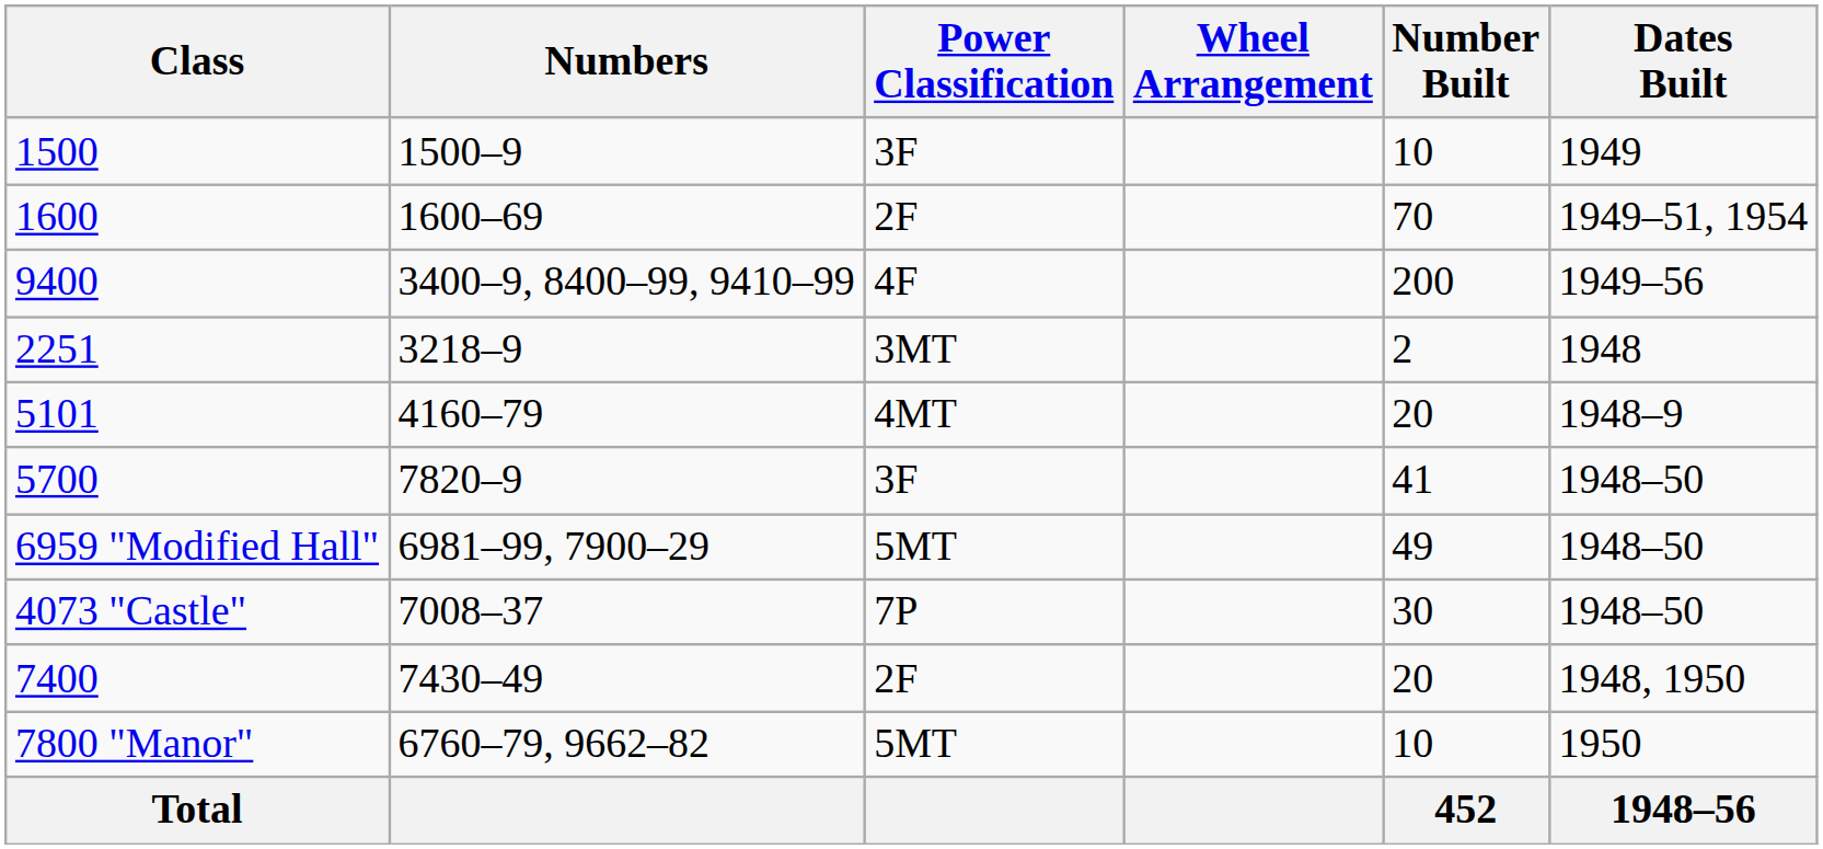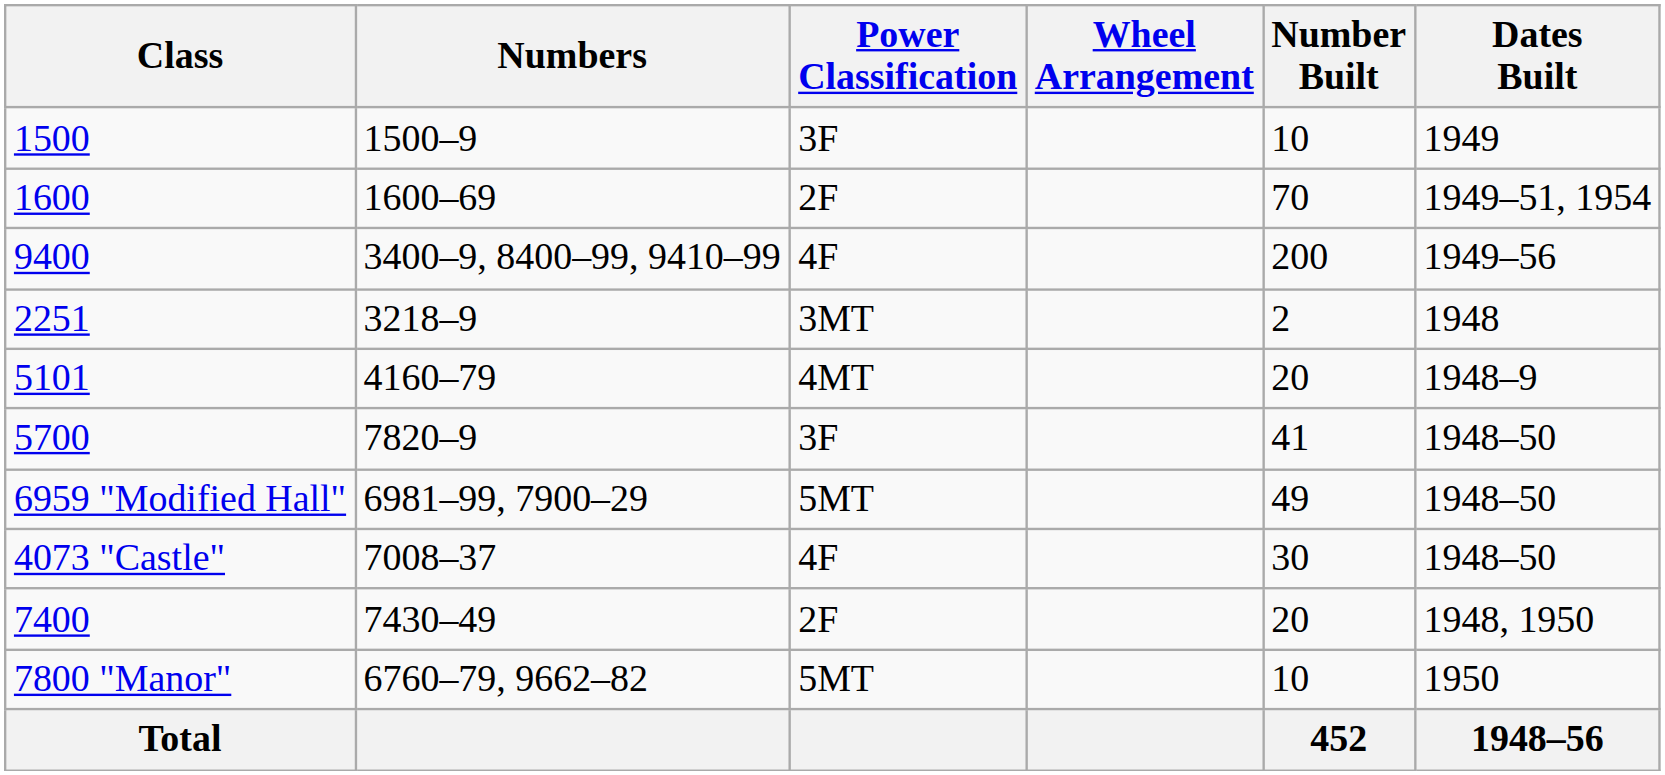4073 "Castle" | Power Classification: 7P -> 4F
